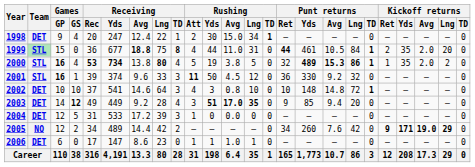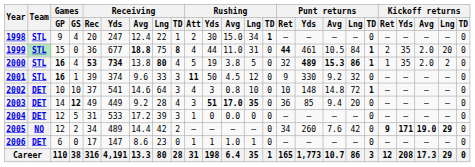1998 | Team: DET -> STL
2001 | Punt returns / Ret: 36 -> 9
2003 | Punt returns / Ret: 9 -> 36
